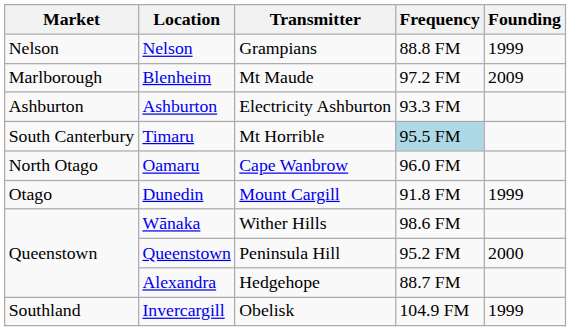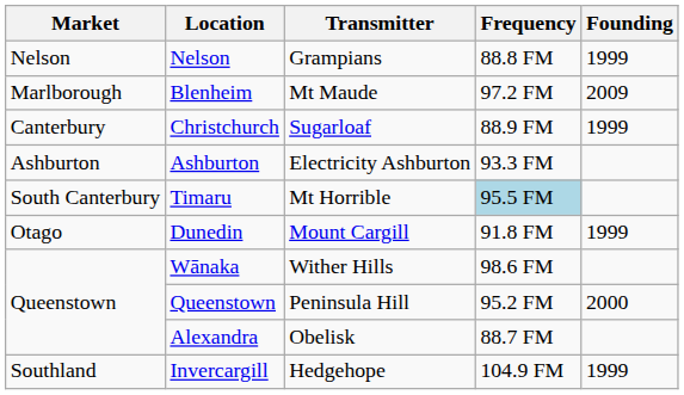+ row: Canterbury | Christchurch | Sugarloaf | 88.9 FM | 1999
- row: North Otago | Oamaru | Cape Wanbrow | 96.0 FM
Alexandra | Transmitter: Hedgehope -> Obelisk
Invercargill | Transmitter: Obelisk -> Hedgehope
